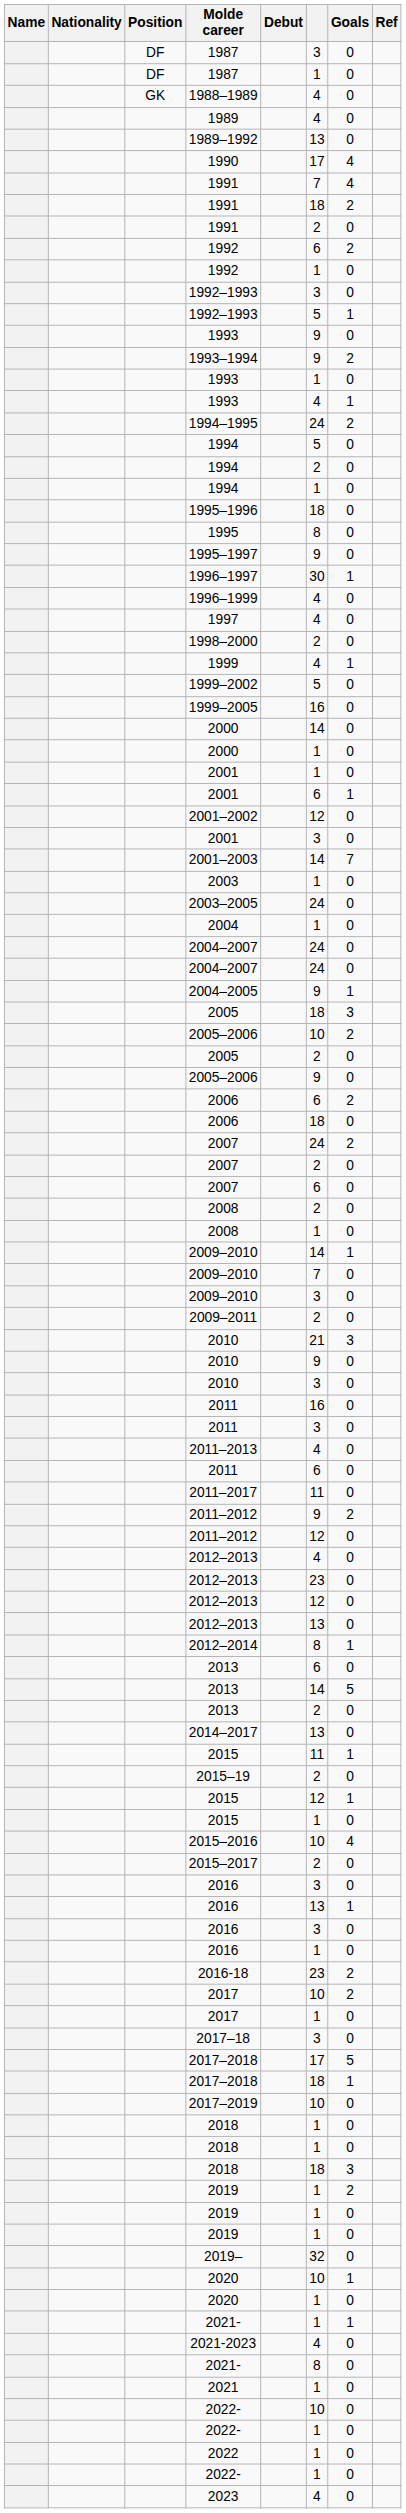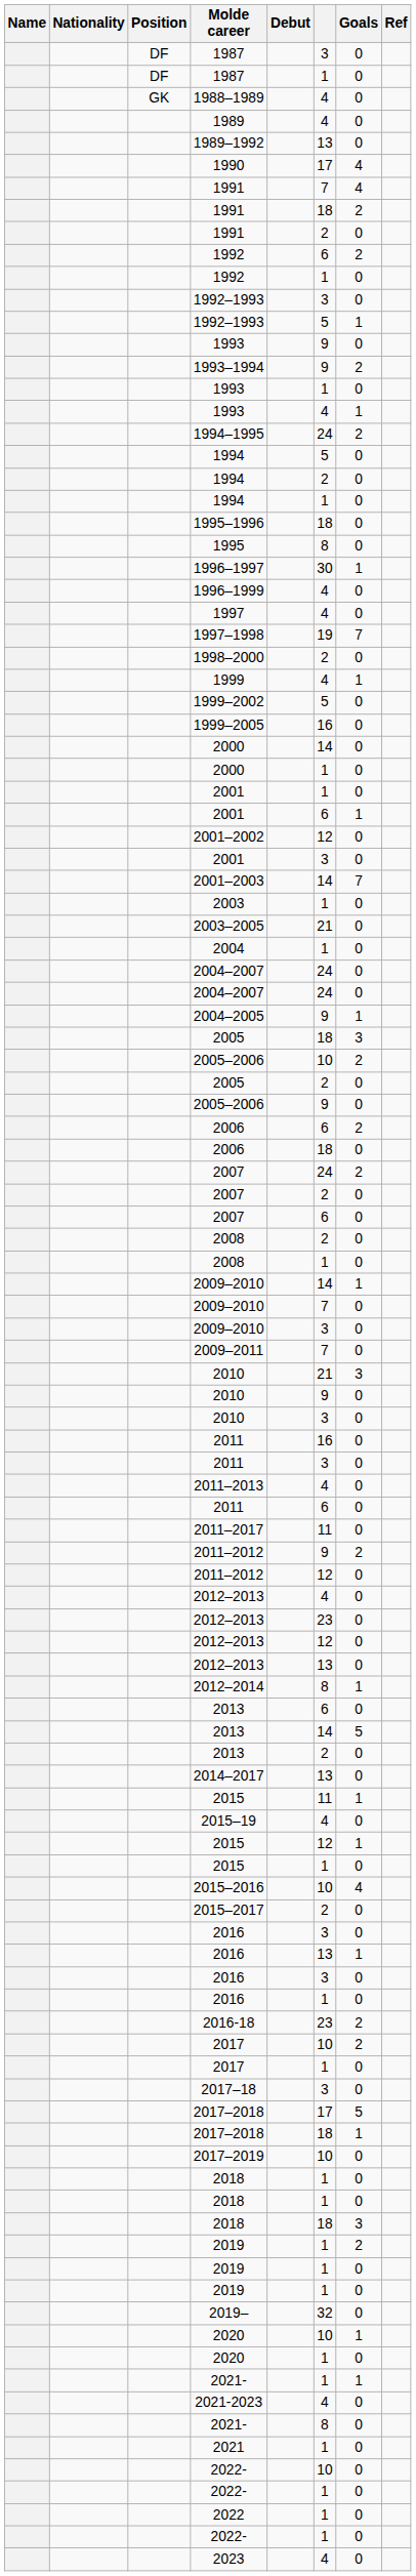- row: 1995–1997 | 9 | 0
+ row: 1997–1998 | 19 | 7
2003–2005 | column 6: 24 -> 21
2009–2011 | column 6: 2 -> 7
2015–19 | column 6: 2 -> 4
